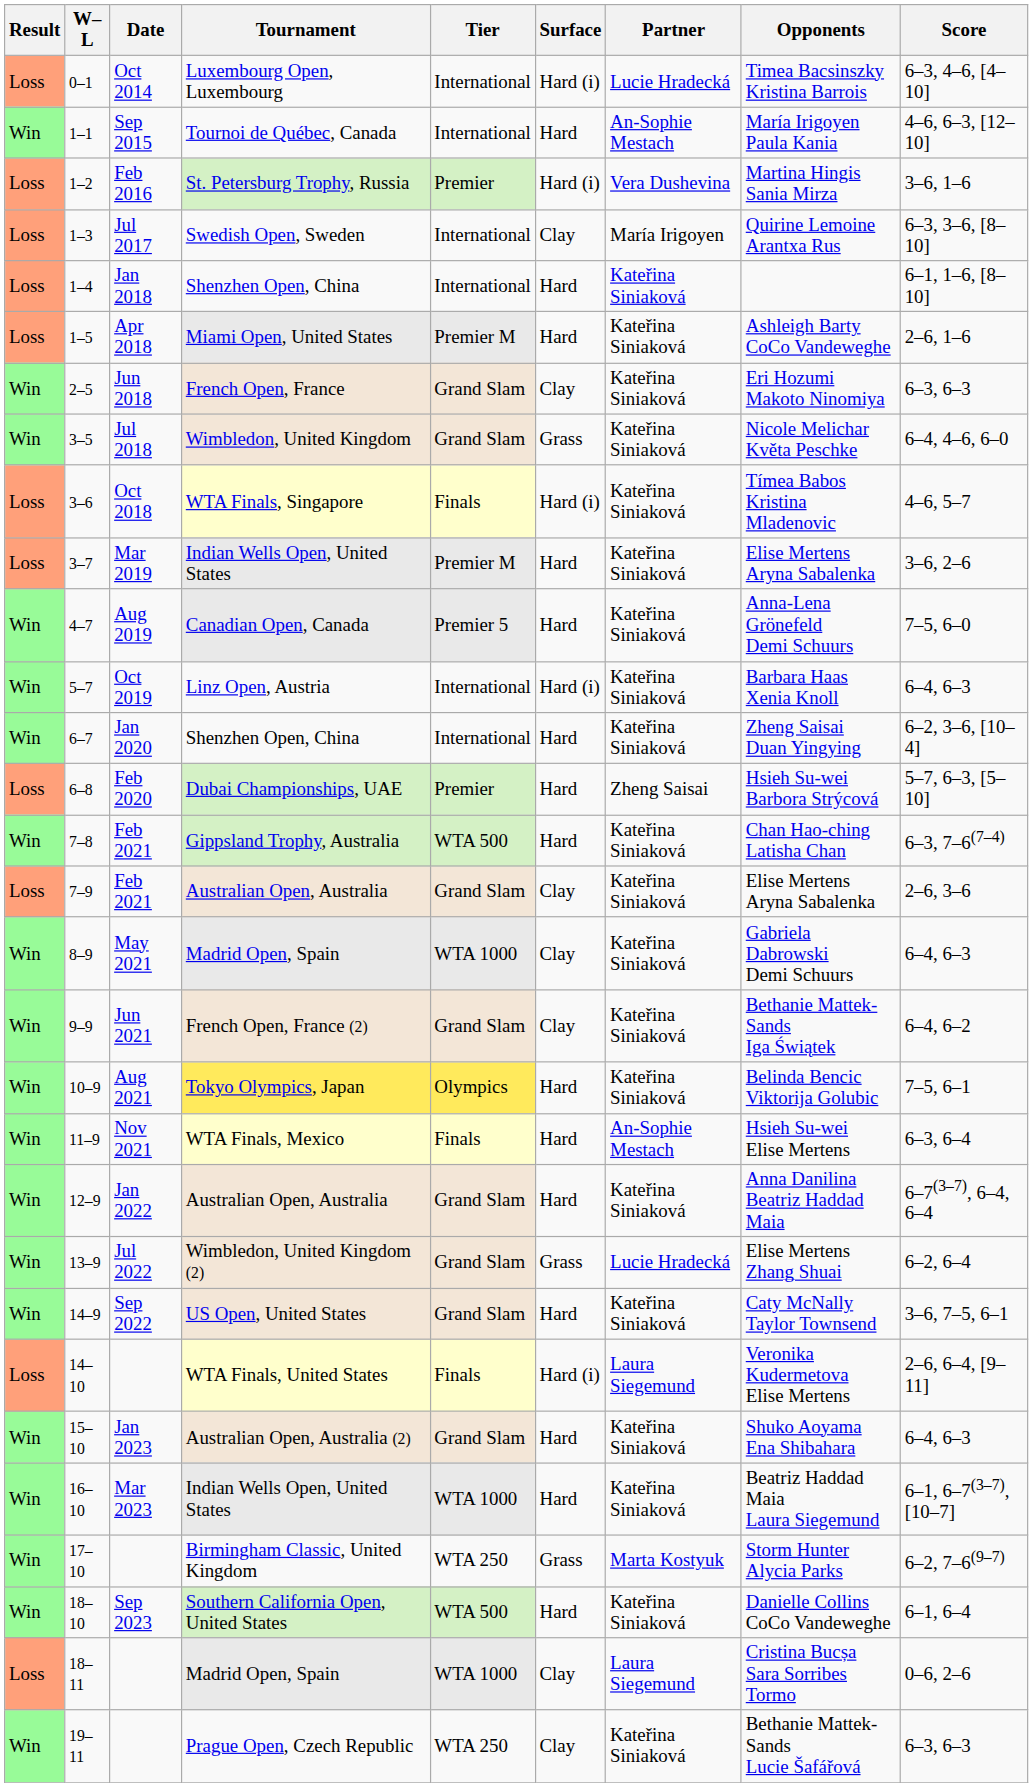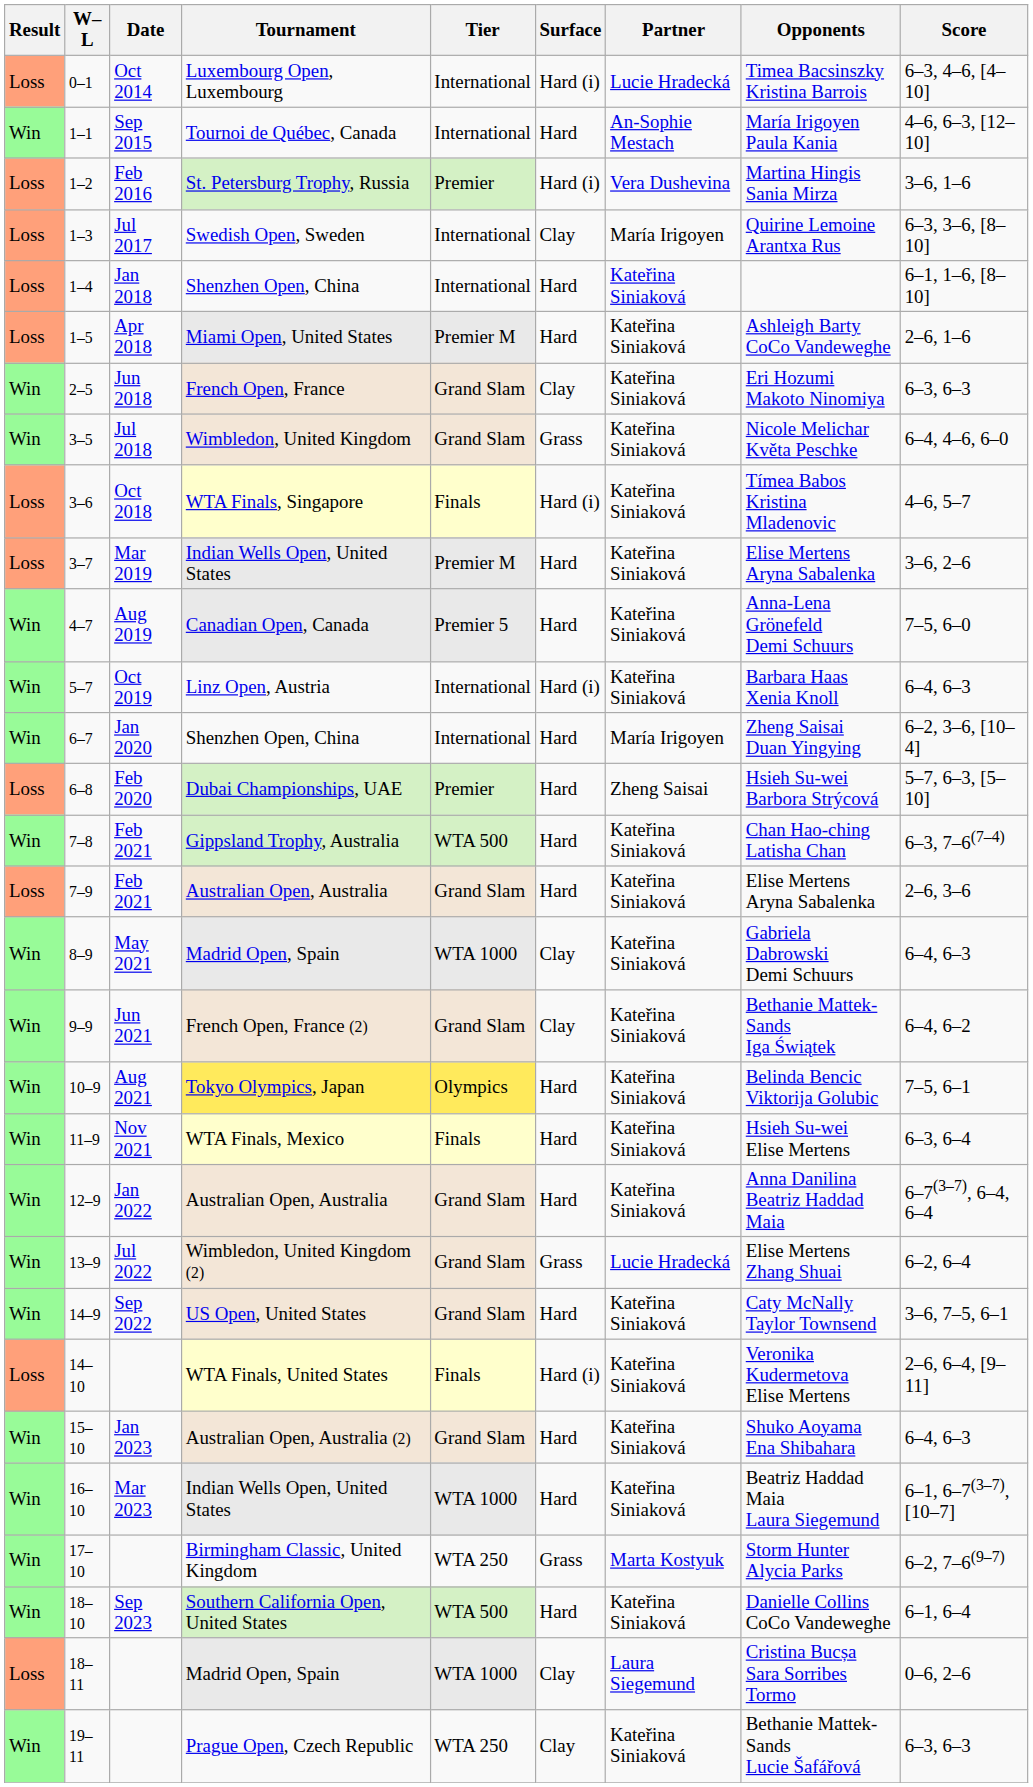6–7 | Partner: Kateřina Siniaková -> María Irigoyen
7–9 | Surface: Clay -> Hard
11–9 | Partner: An-Sophie Mestach -> Kateřina Siniaková
14–10 | Partner: Laura Siegemund -> Kateřina Siniaková
